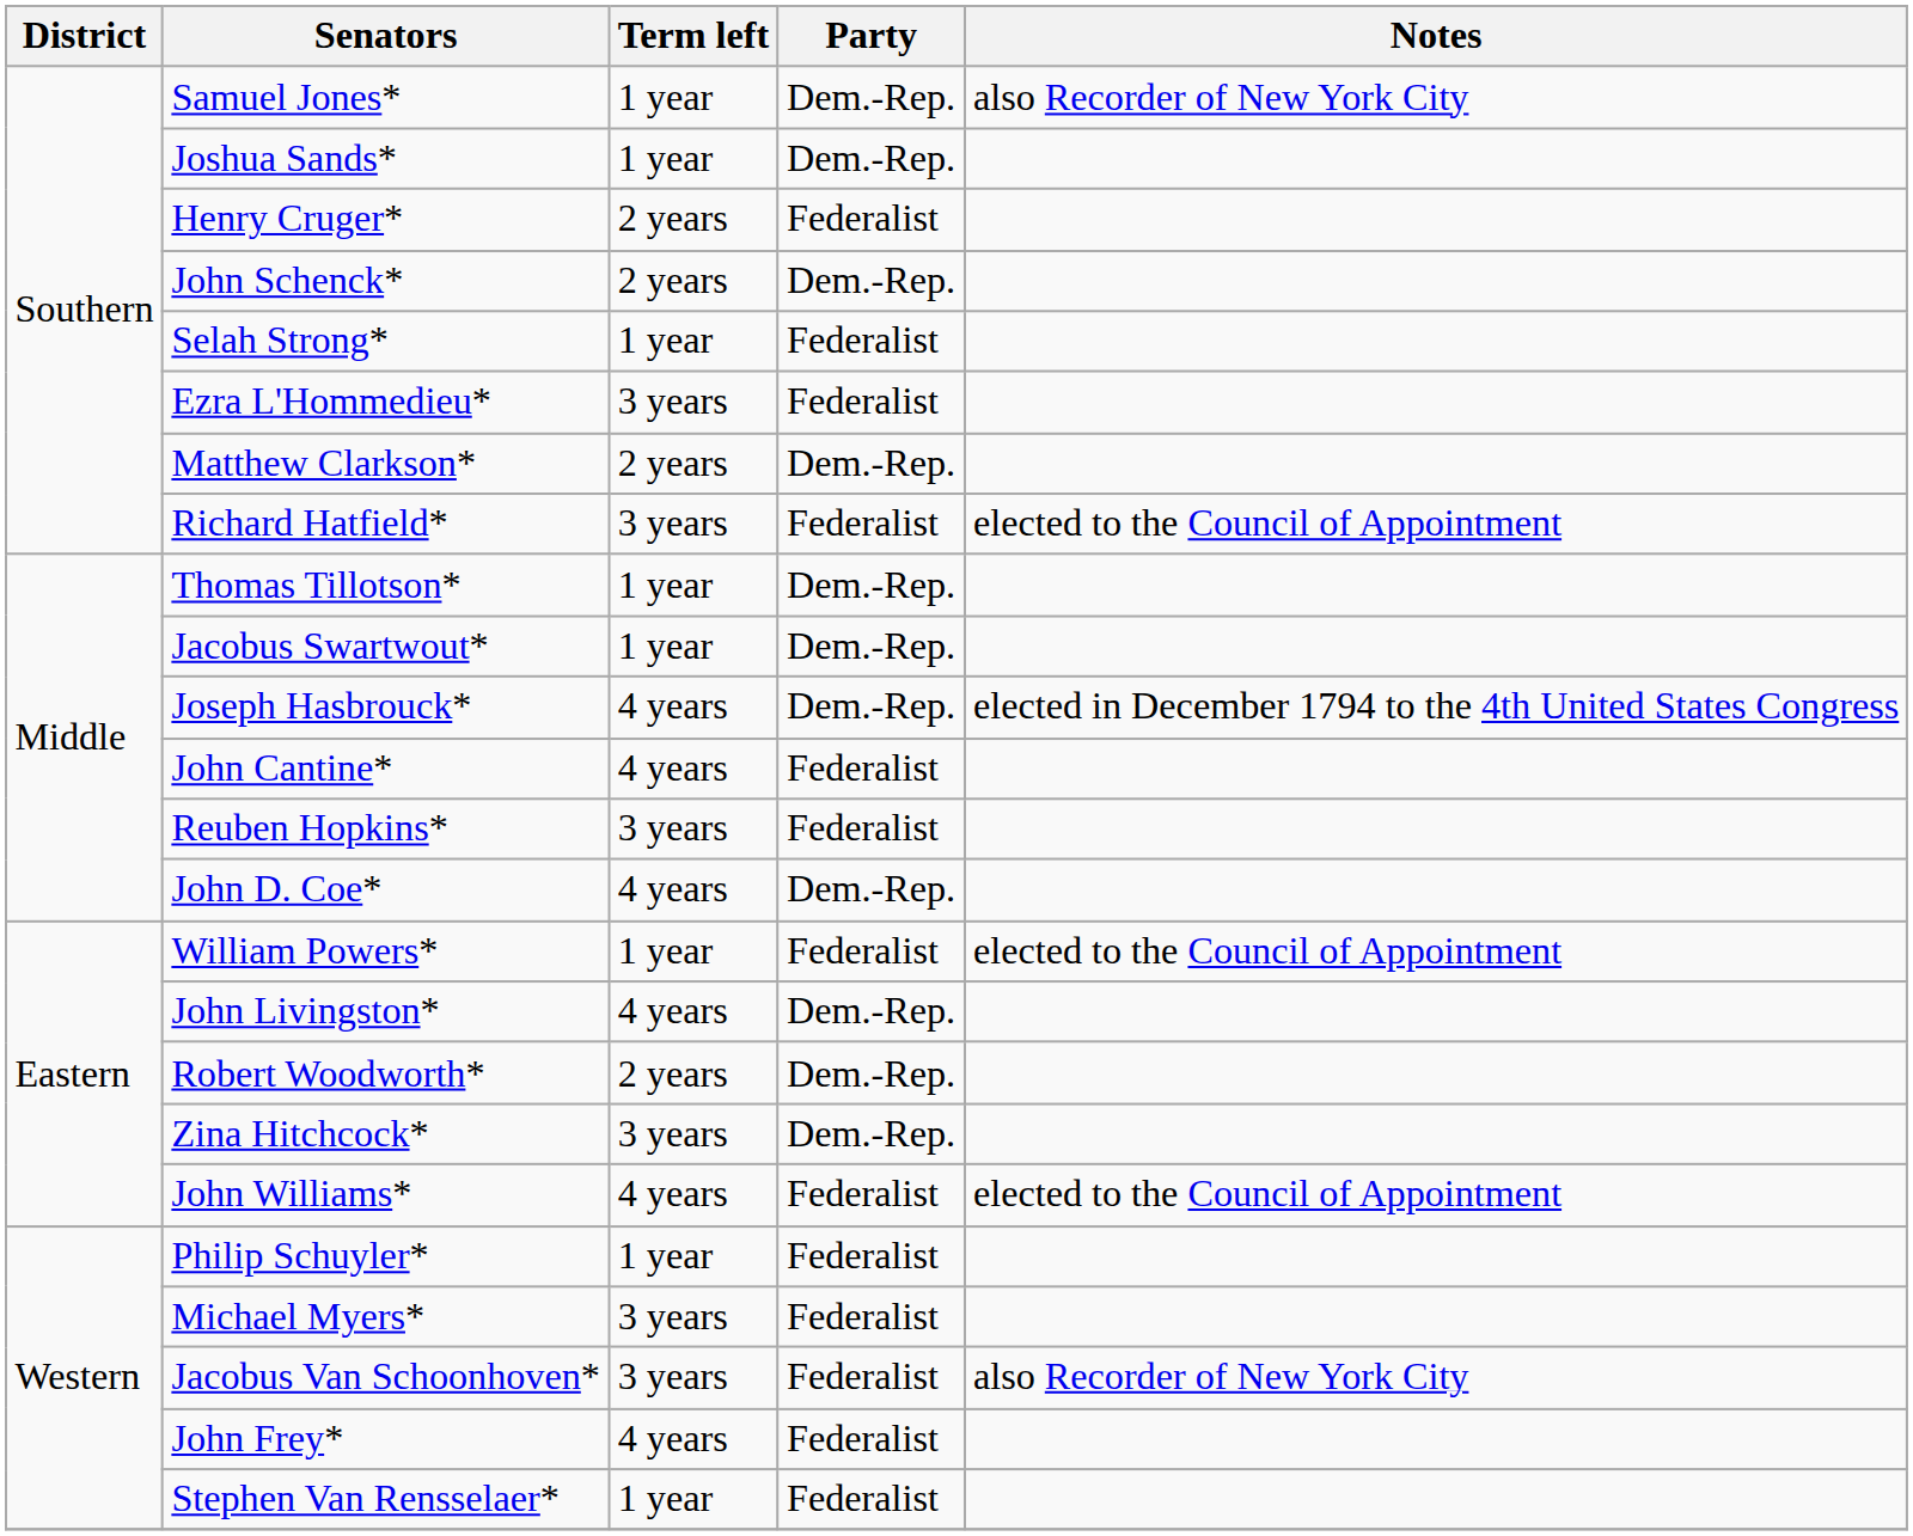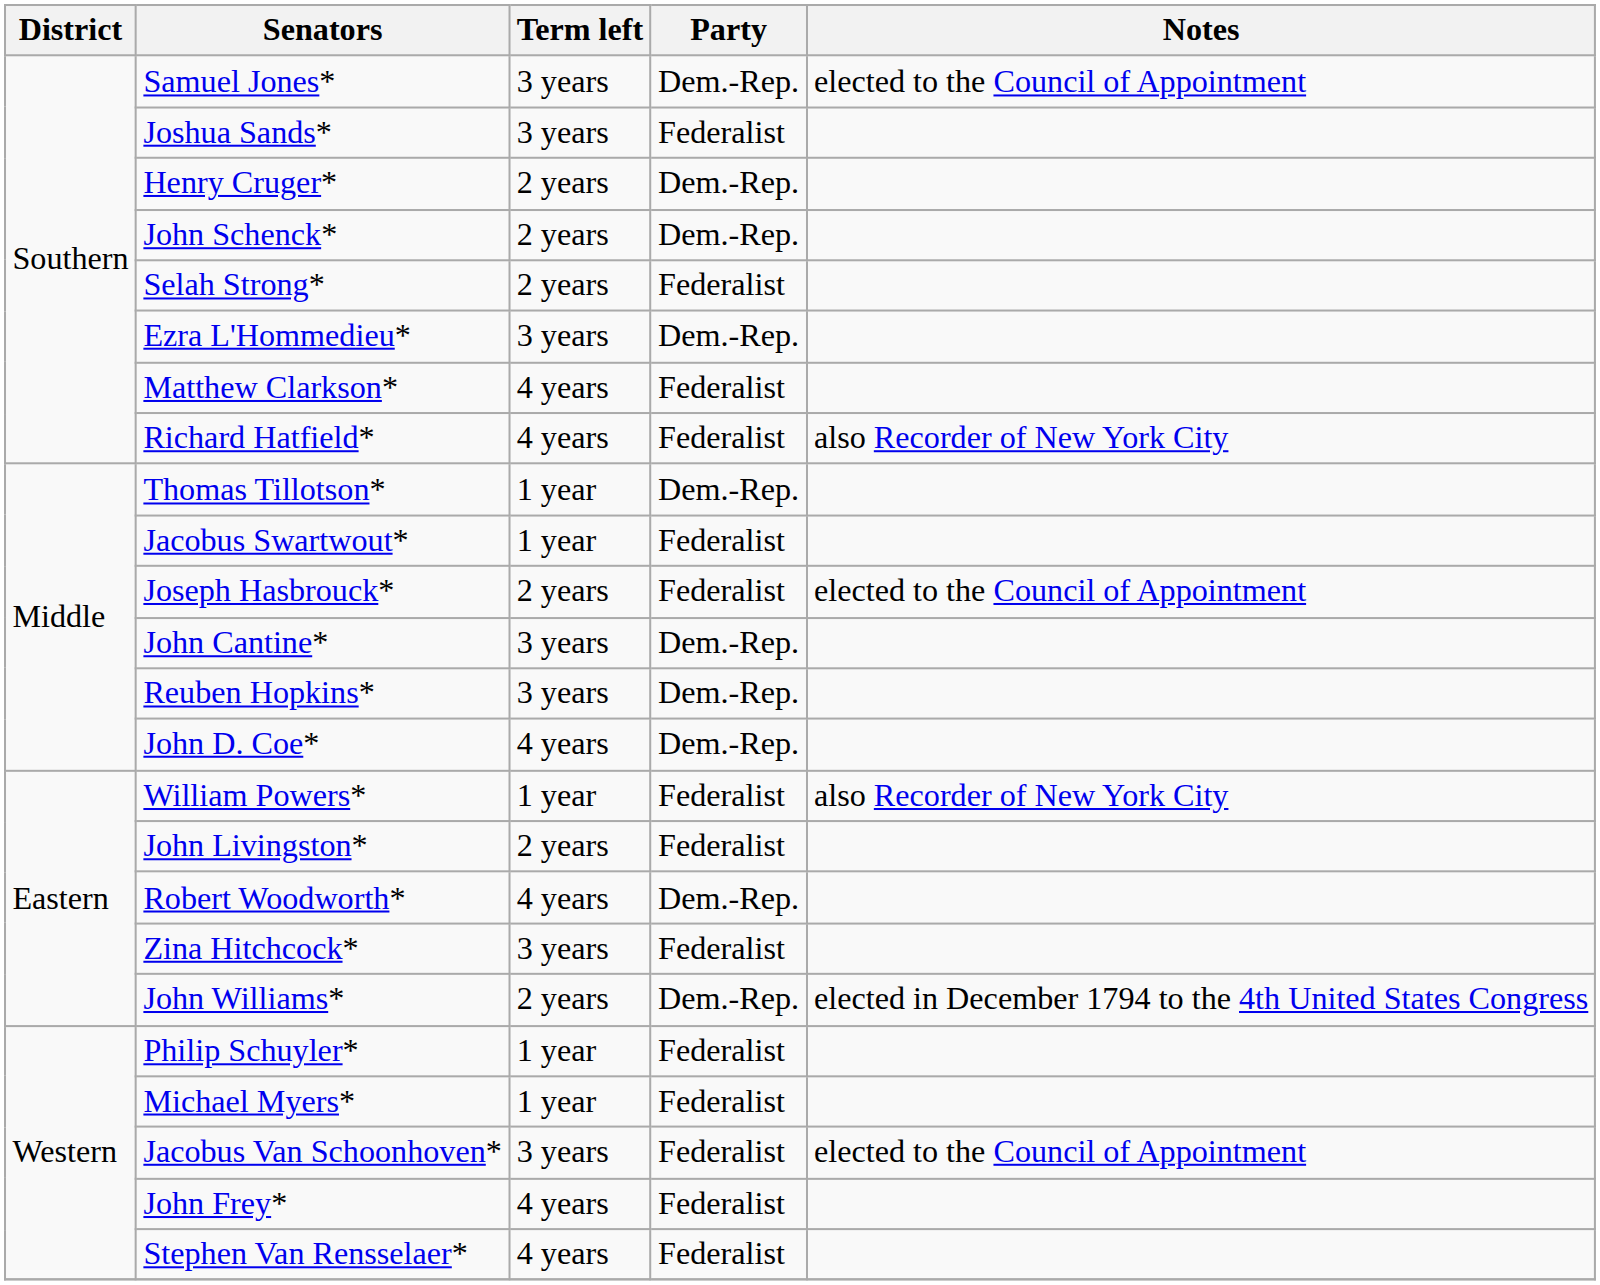Samuel Jones* | Term left: 1 year -> 3 years
Samuel Jones* | Notes: also Recorder of New York City -> elected to the Council of Appointment
Joshua Sands* | Term left: 1 year -> 3 years
Joshua Sands* | Party: Dem.-Rep. -> Federalist
Henry Cruger* | Party: Federalist -> Dem.-Rep.
Selah Strong* | Term left: 1 year -> 2 years
Ezra L'Hommedieu* | Party: Federalist -> Dem.-Rep.
Matthew Clarkson* | Term left: 2 years -> 4 years
Matthew Clarkson* | Party: Dem.-Rep. -> Federalist
Richard Hatfield* | Term left: 3 years -> 4 years
Richard Hatfield* | Notes: elected to the Council of Appointment -> also Recorder of New York City
Jacobus Swartwout* | Party: Dem.-Rep. -> Federalist
Joseph Hasbrouck* | Term left: 4 years -> 2 years
Joseph Hasbrouck* | Party: Dem.-Rep. -> Federalist
Joseph Hasbrouck* | Notes: elected in December 1794 to the 4th United States Congress -> elected to the Council of Appointment
John Cantine* | Term left: 4 years -> 3 years
John Cantine* | Party: Federalist -> Dem.-Rep.
Reuben Hopkins* | Party: Federalist -> Dem.-Rep.
William Powers* | Notes: elected to the Council of Appointment -> also Recorder of New York City
John Livingston* | Term left: 4 years -> 2 years
John Livingston* | Party: Dem.-Rep. -> Federalist
Robert Woodworth* | Term left: 2 years -> 4 years
Zina Hitchcock* | Party: Dem.-Rep. -> Federalist
John Williams* | Term left: 4 years -> 2 years
John Williams* | Party: Federalist -> Dem.-Rep.
John Williams* | Notes: elected to the Council of Appointment -> elected in December 1794 to the 4th United States Congress
Michael Myers* | Term left: 3 years -> 1 year
Jacobus Van Schoonhoven* | Notes: also Recorder of New York City -> elected to the Council of Appointment
Stephen Van Rensselaer* | Term left: 1 year -> 4 years
